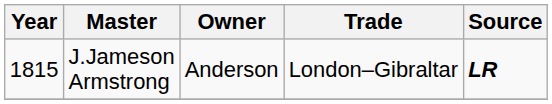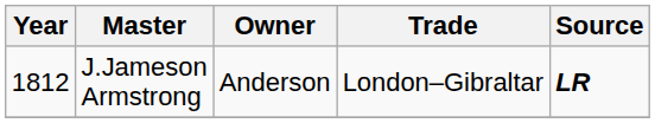J.Jameson Armstrong | Year: 1815 -> 1812
